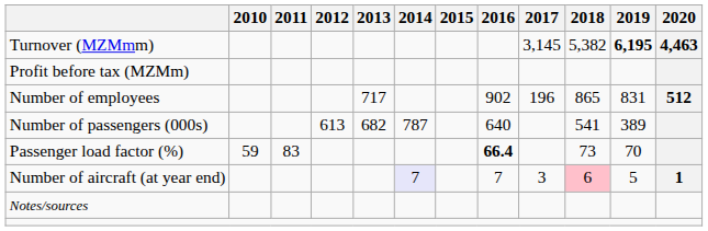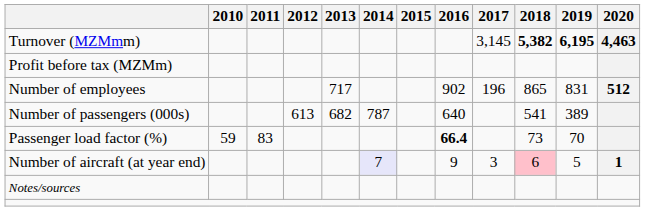Turnover (MZMmm) | 2018: normal -> bold
Number of aircraft (at year end) | 2016: 7 -> 9
